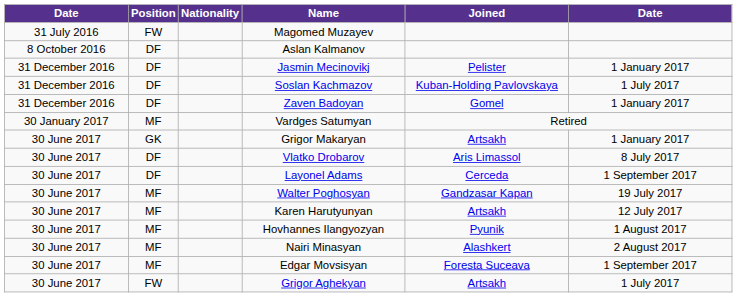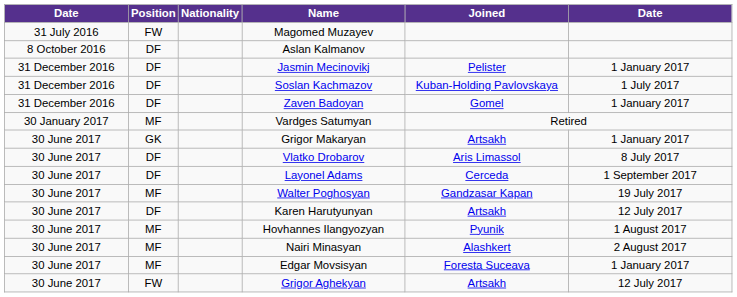Karen Harutyunyan | Position: MF -> DF
Edgar Movsisyan | column 6: 1 September 2017 -> 1 January 2017
Grigor Aghekyan | column 6: 1 July 2017 -> 12 July 2017
